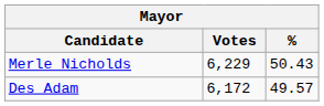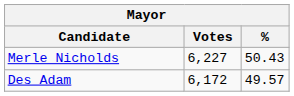Merle Nicholds | Votes: 6,229 -> 6,227
